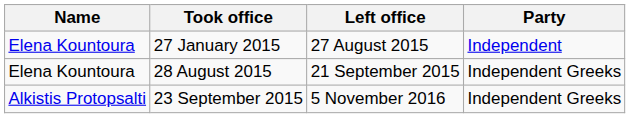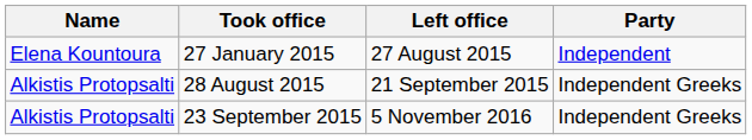28 August 2015 | Name: Elena Kountoura -> Alkistis Protopsalti
